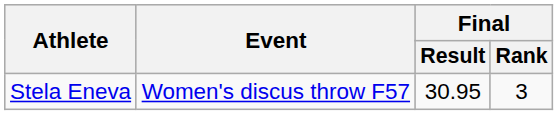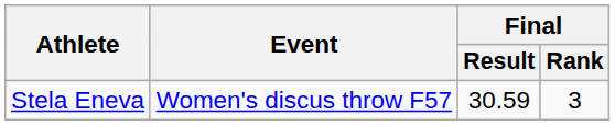Stela Eneva | Final / Result: 30.95 -> 30.59
